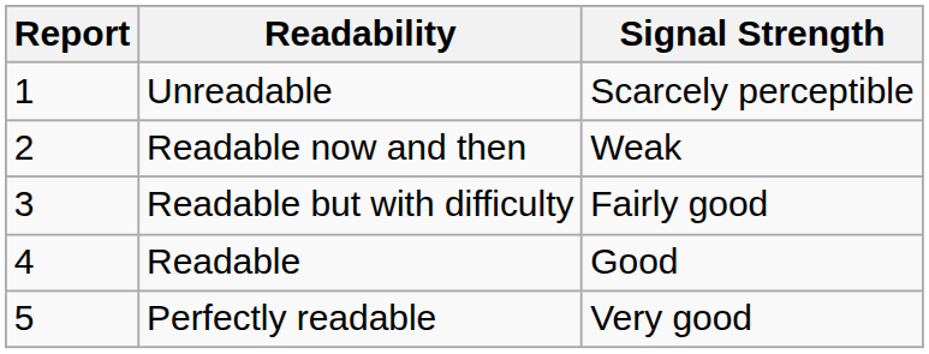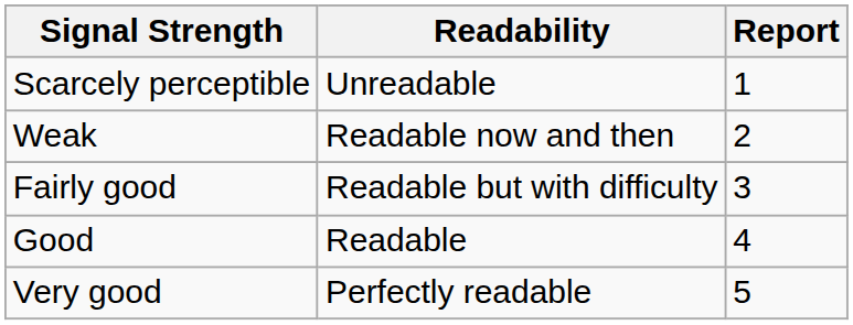columns swapped: Report <-> Signal Strength
